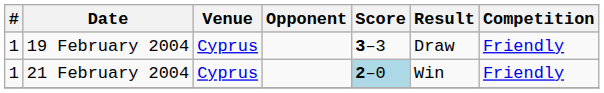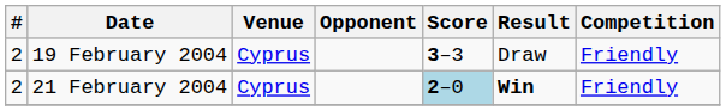19 February 2004 | #: 1 -> 2
21 February 2004 | #: 1 -> 2
21 February 2004 | Result: normal -> bold
